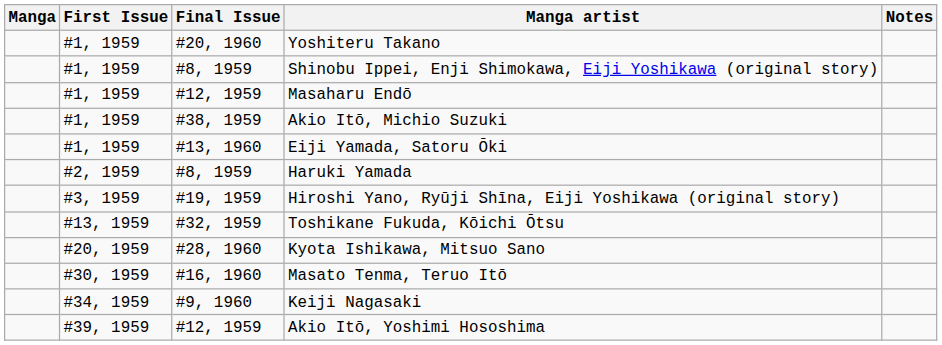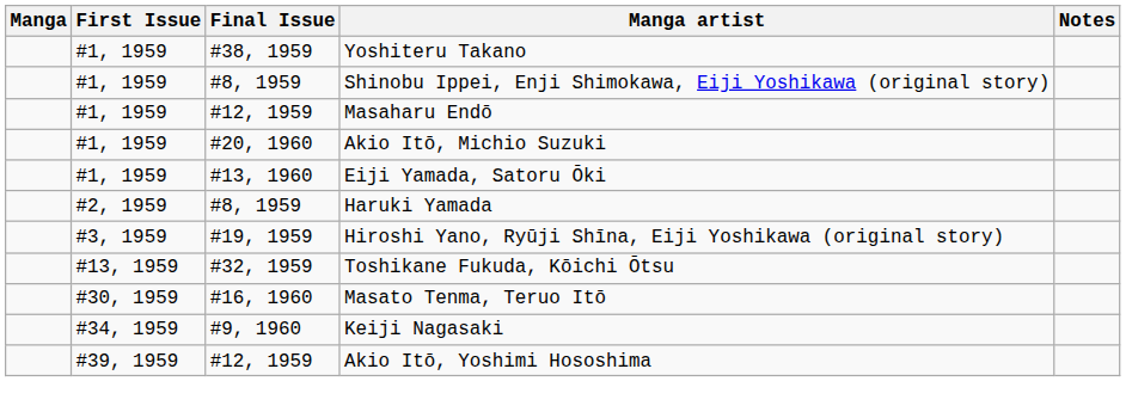Yoshiteru Takano | Final Issue: #20, 1960 -> #38, 1959
Akio Itō, Michio Suzuki | Final Issue: #38, 1959 -> #20, 1960
- row: #20, 1959 | #28, 1960 | Kyota Ishikawa, Mitsuo Sano
